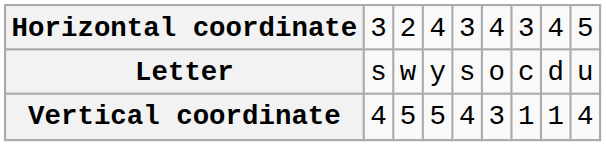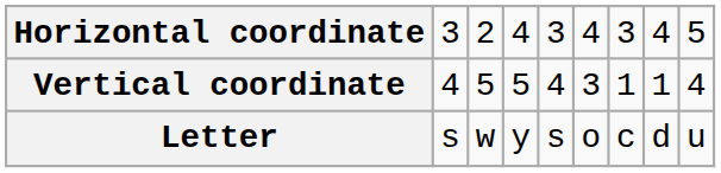rows swapped: Vertical coordinate <-> Letter
